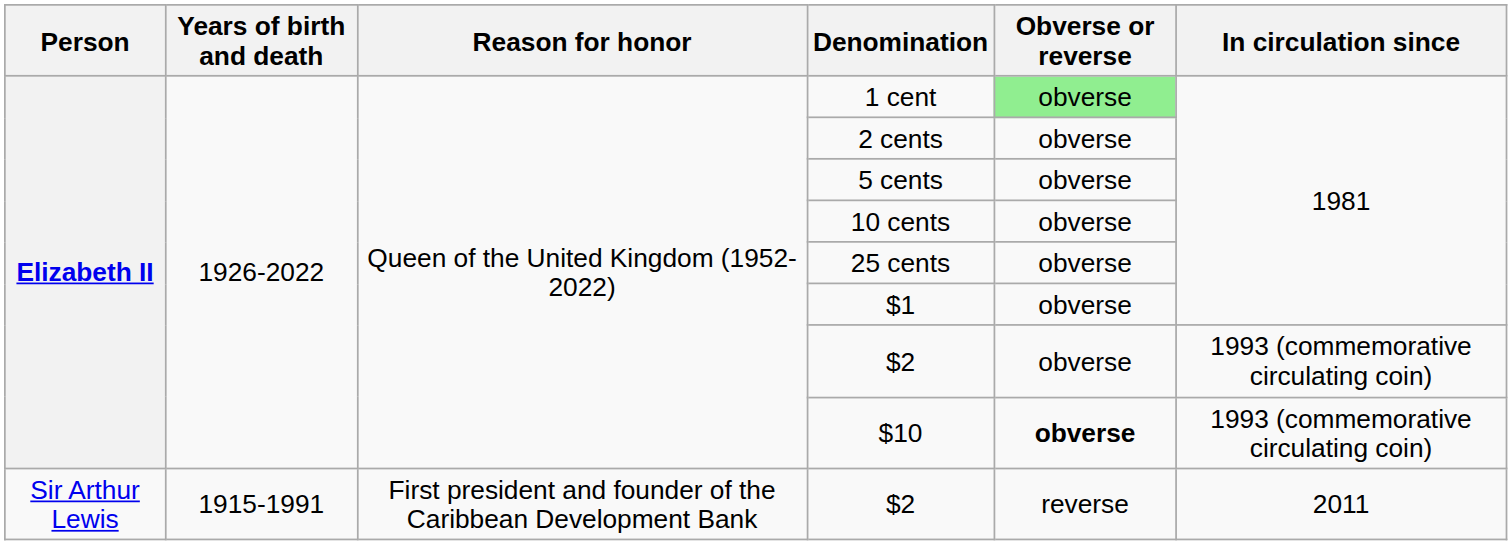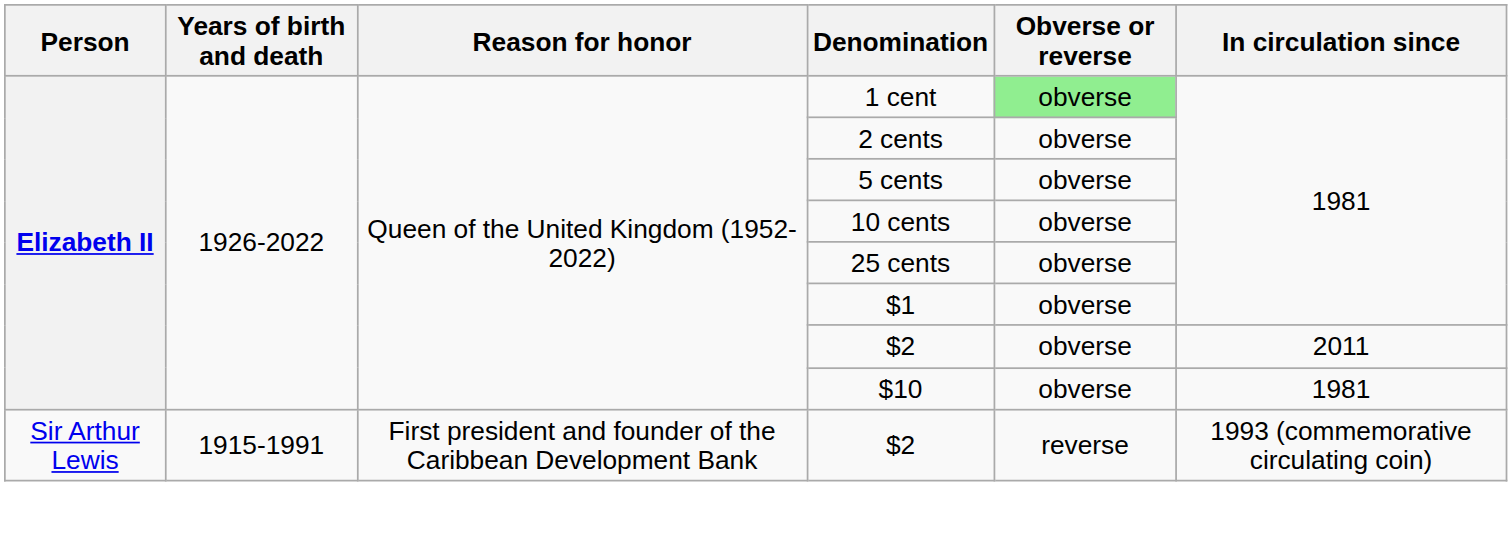Elizabeth II / $2 | In circulation since: 1993 (commemorative circulating coin) -> 2011
$10 | Obverse or reverse: bold -> normal
$10 | In circulation since: 1993 (commemorative circulating coin) -> 1981
Sir Arthur Lewis / $2 | In circulation since: 2011 -> 1993 (commemorative circulating coin)
